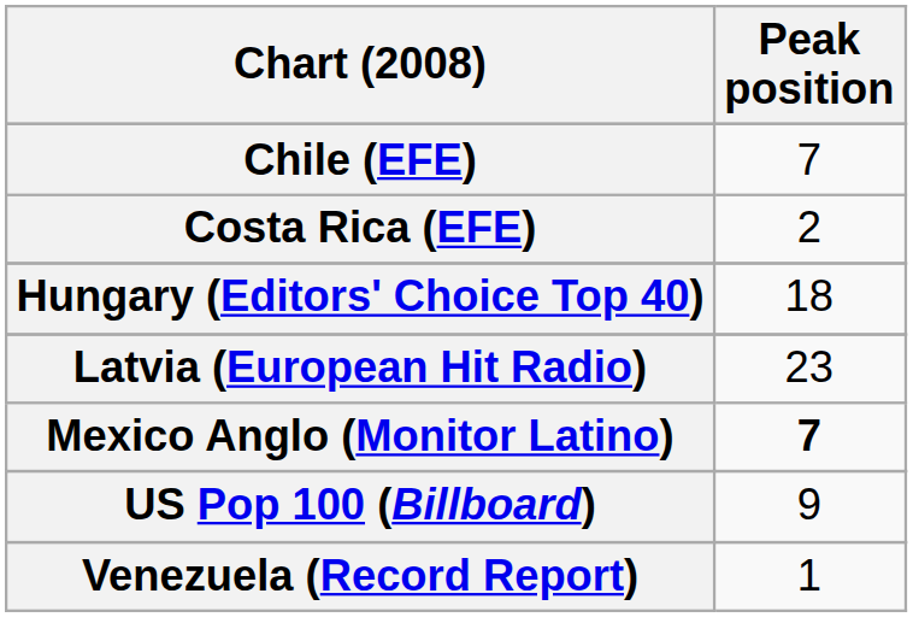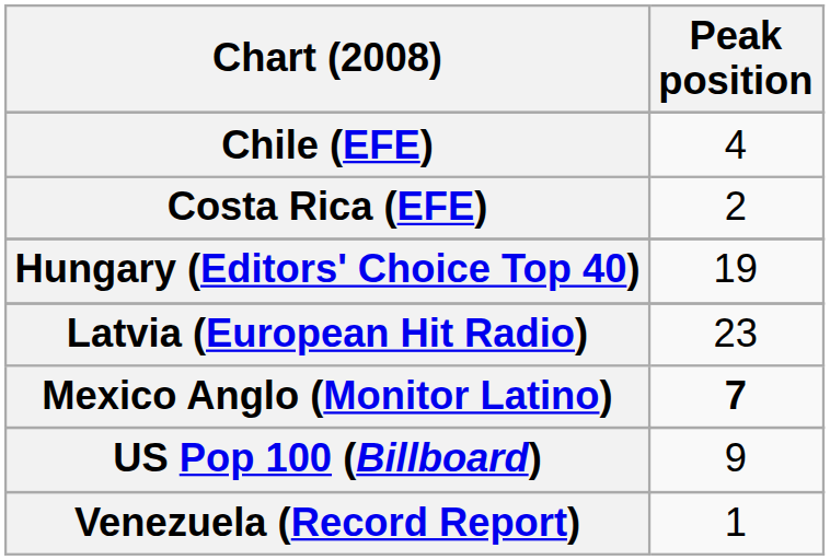Chile (EFE) | Peak position: 7 -> 4
Hungary (Editors' Choice Top 40) | Peak position: 18 -> 19
